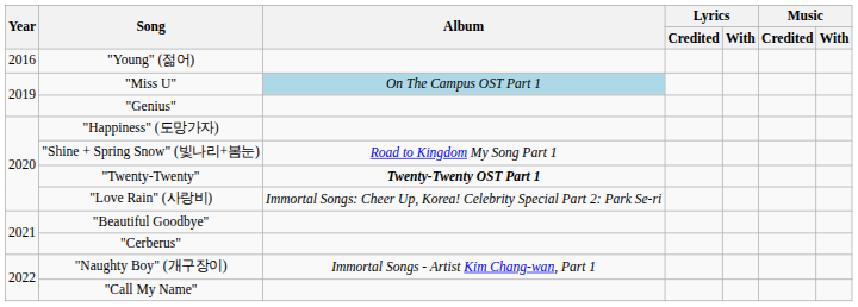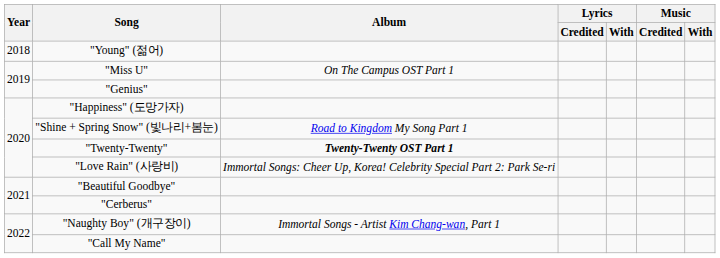"Young" (젊어) | Year: 2016 -> 2018
"Miss U" | Album: lightblue background -> no background
